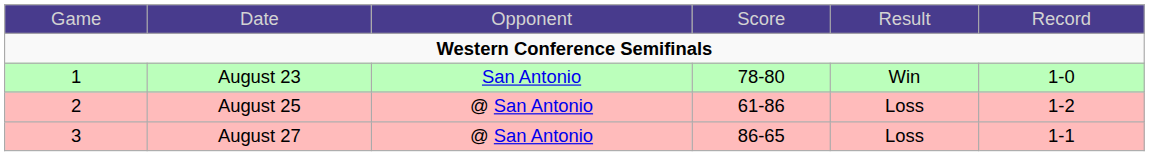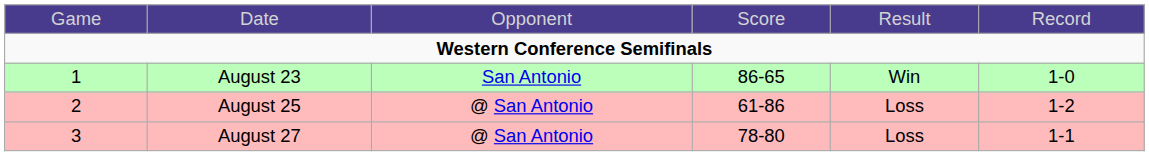August 23 | column 4: 78-80 -> 86-65
August 27 | column 4: 86-65 -> 78-80
